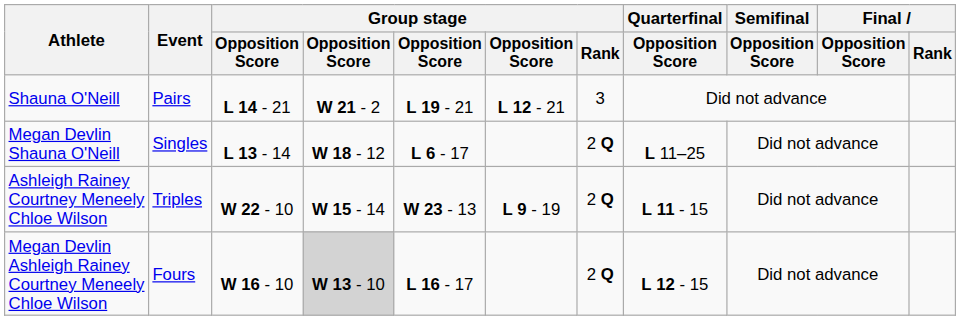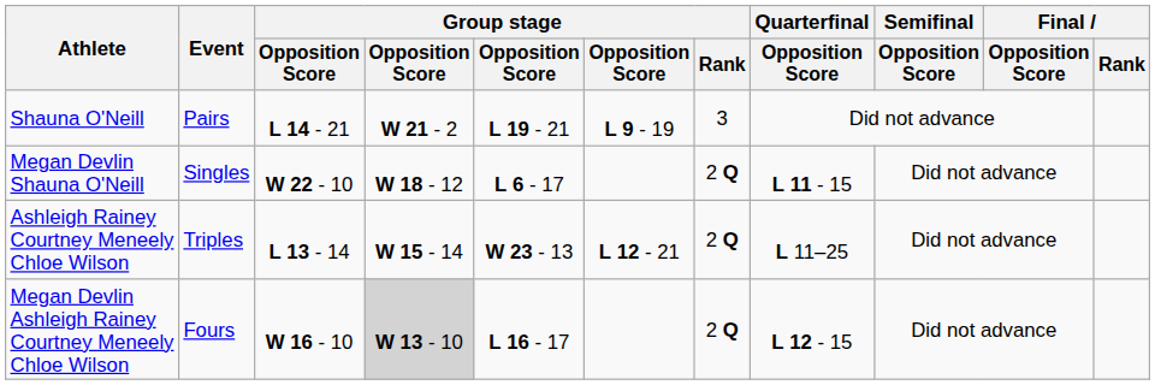Shauna O'Neill | column 6: L 12 - 21 -> L 9 - 19
Megan Devlin Shauna O'Neill | column 3: L 13 - 14 -> W 22 - 10
Megan Devlin Shauna O'Neill | Quarterfinal / Opposition Score: L 11–25 -> L 11 - 15
Ashleigh Rainey Courtney Meneely Chloe Wilson | column 3: W 22 - 10 -> L 13 - 14
Ashleigh Rainey Courtney Meneely Chloe Wilson | column 6: L 9 - 19 -> L 12 - 21
Ashleigh Rainey Courtney Meneely Chloe Wilson | Quarterfinal / Opposition Score: L 11 - 15 -> L 11–25
